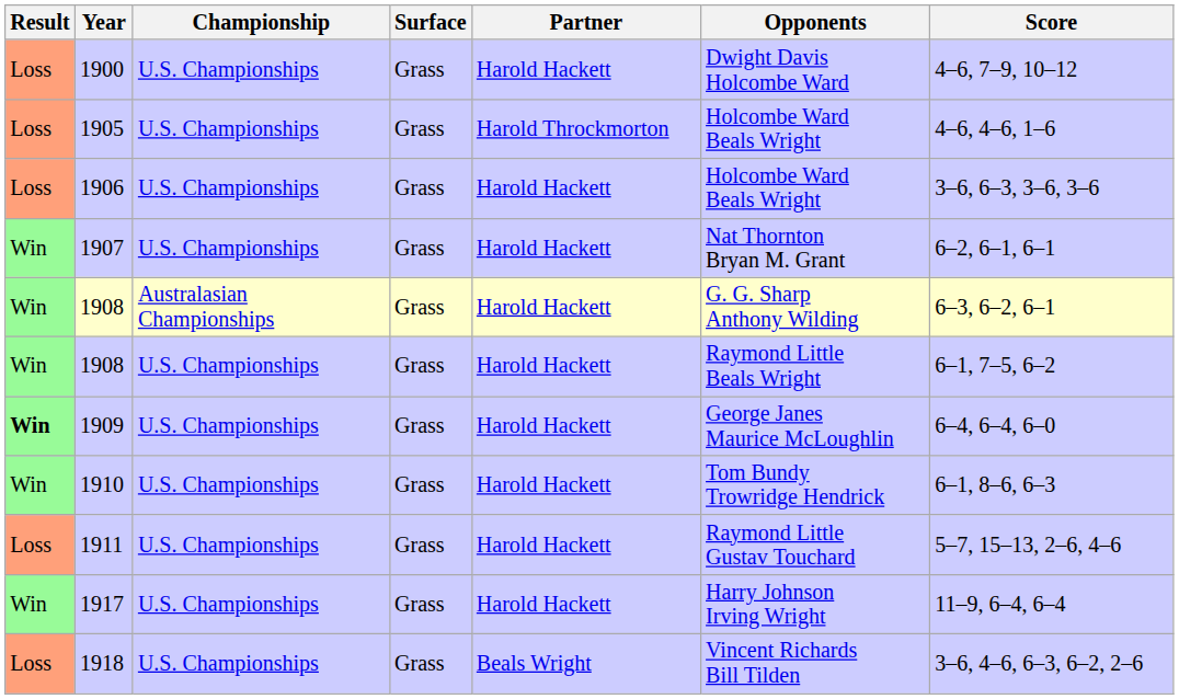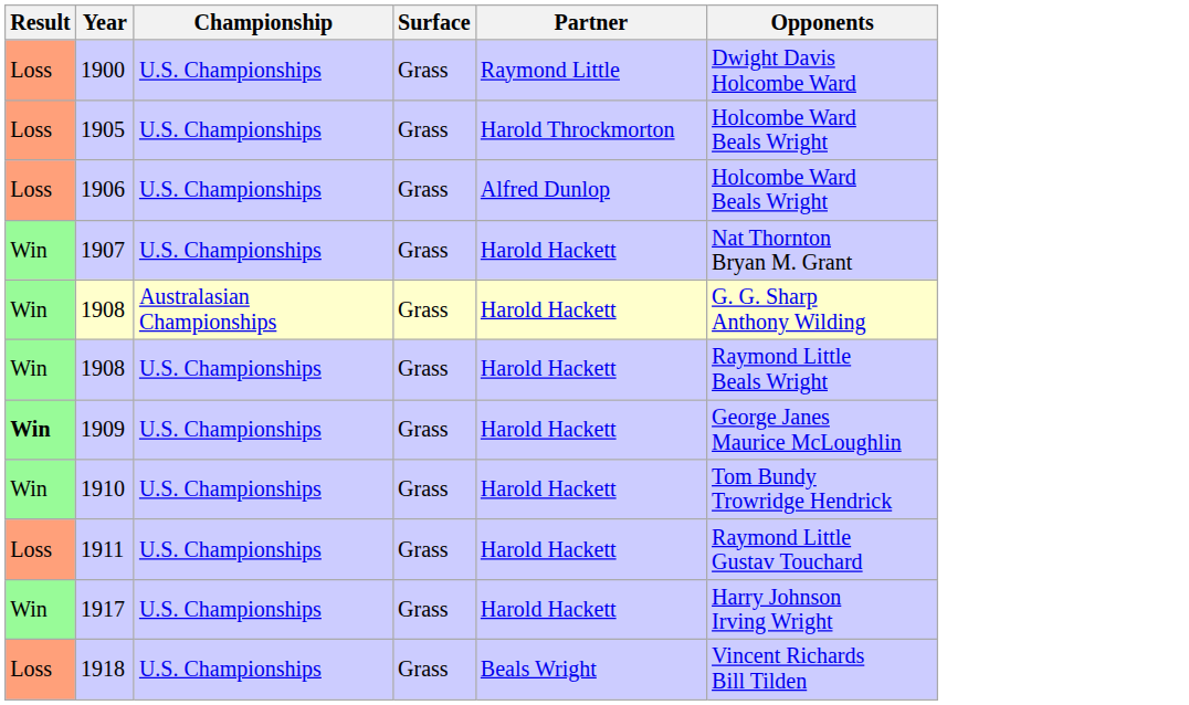- column: Score | 4–6, 7–9, 10–12 | 4–6, 4–6, 1–6 | 3–6, 6–3, 3–6, 3–6 | 6–2, 6–1, 6–1 | 6–3, 6–2, 6–1 | 6–1, 7–5, 6–2 | 6–4, 6–4, 6–0 | 6–1, 8–6, 6–3 | 5–7, 15–13, 2–6, 4–6 | 11–9, 6–4, 6–4 | 3–6, 4–6, 6–3, 6–2, 2–6
1900 | Partner: Harold Hackett -> Raymond Little
1906 | Partner: Harold Hackett -> Alfred Dunlop
